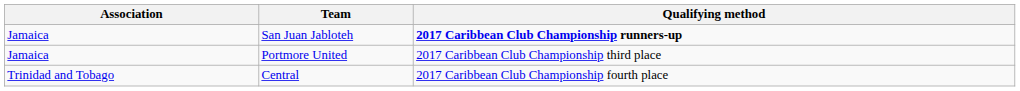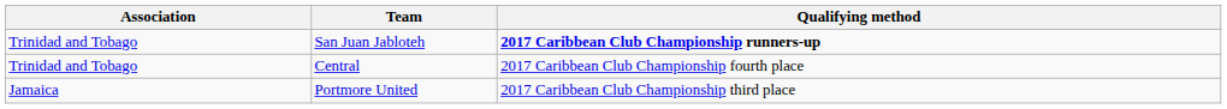San Juan Jabloteh | Association: Jamaica -> Trinidad and Tobago
rows swapped: Portmore United <-> Central
